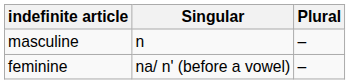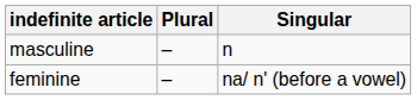columns swapped: Singular <-> Plural
